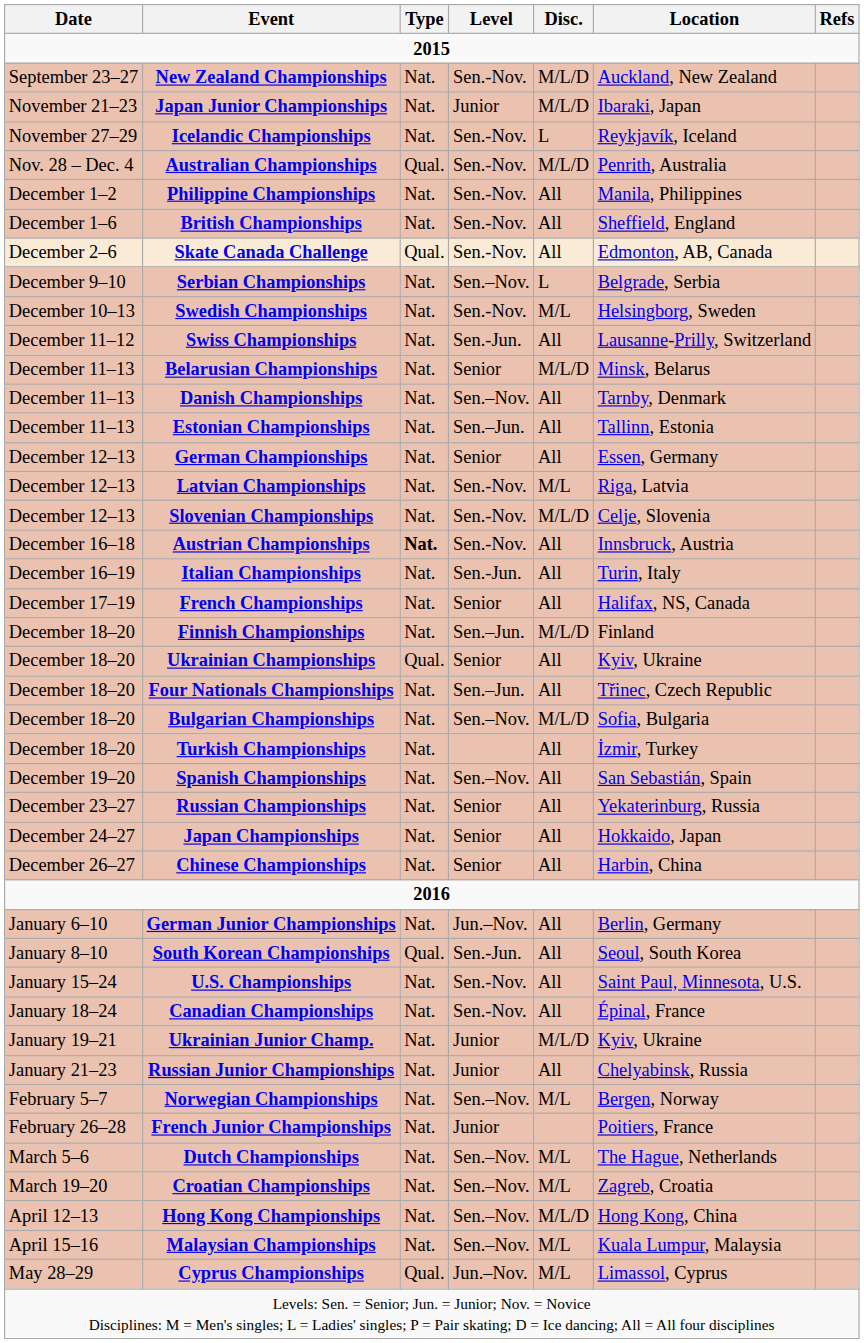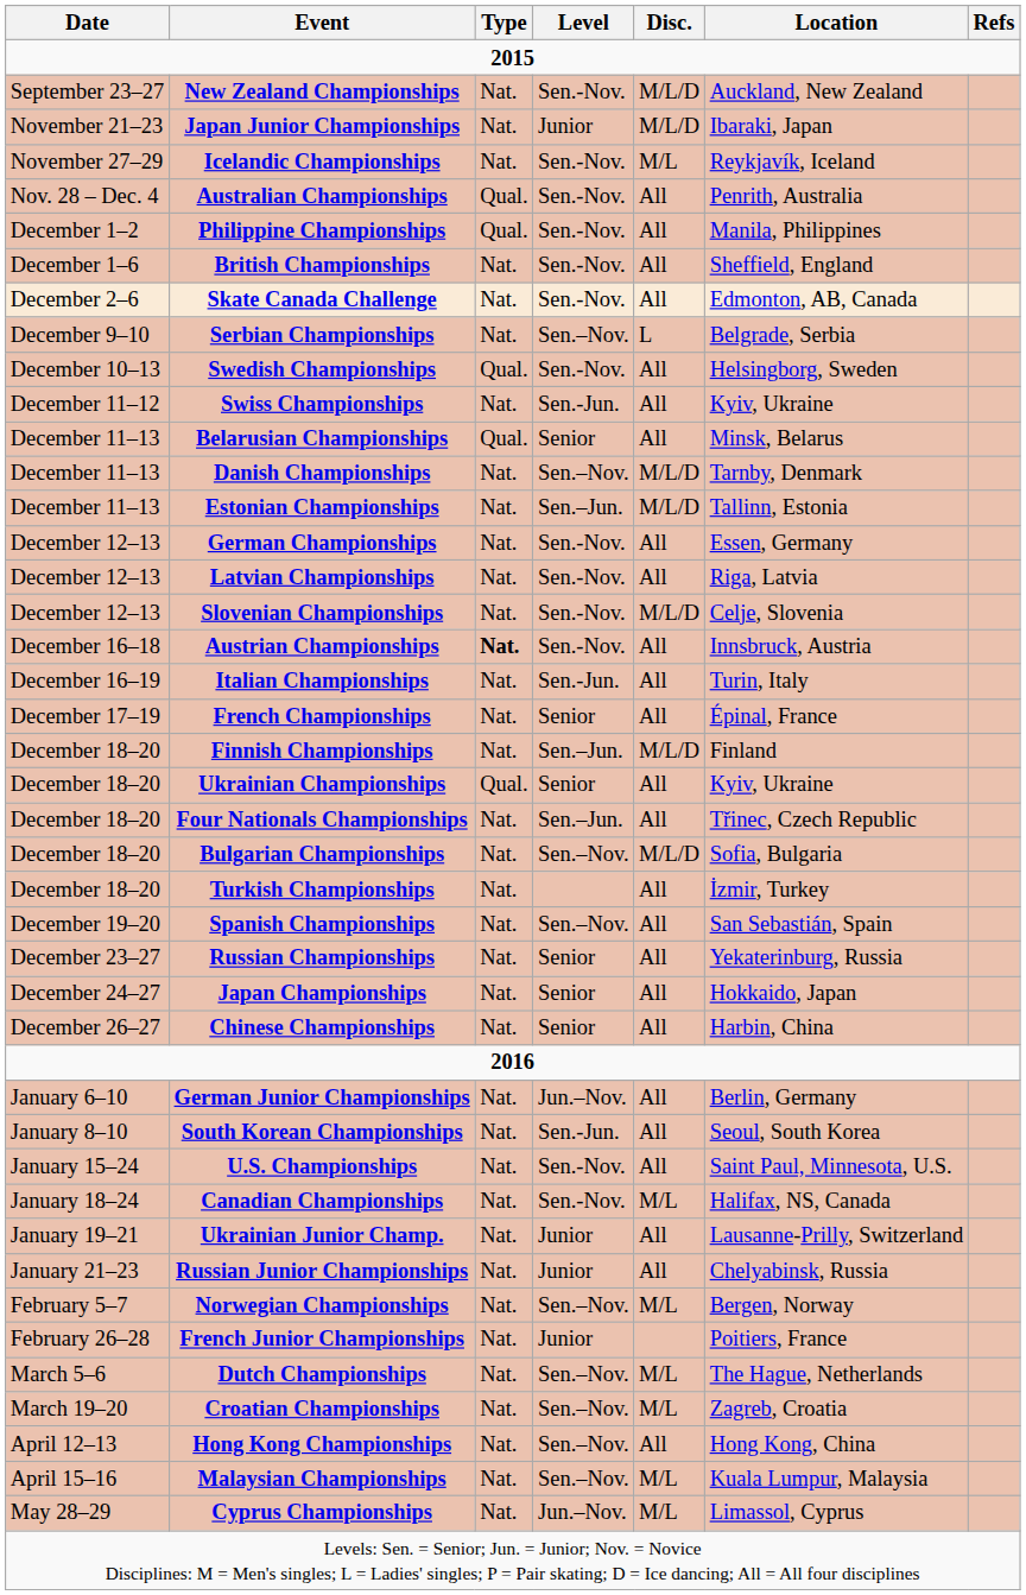Icelandic Championships | Disc.: L -> M/L
Australian Championships | Disc.: M/L/D -> All
Philippine Championships | Type: Nat. -> Qual.
Skate Canada Challenge | Type: Qual. -> Nat.
Swedish Championships | Type: Nat. -> Qual.
Swedish Championships | Disc.: M/L -> All
Swiss Championships | Location: Lausanne-Prilly, Switzerland -> Kyiv, Ukraine
Belarusian Championships | Type: Nat. -> Qual.
Belarusian Championships | Disc.: M/L/D -> All
Danish Championships | Disc.: All -> M/L/D
Estonian Championships | Disc.: All -> M/L/D
German Championships | Level: Senior -> Sen.-Nov.
Latvian Championships | Disc.: M/L -> All
French Championships | Location: Halifax, NS, Canada -> Épinal, France
South Korean Championships | Type: Qual. -> Nat.
Canadian Championships | Disc.: All -> M/L
Canadian Championships | Location: Épinal, France -> Halifax, NS, Canada
Ukrainian Junior Champ. | Disc.: M/L/D -> All
Ukrainian Junior Champ. | Location: Kyiv, Ukraine -> Lausanne-Prilly, Switzerland
Hong Kong Championships | Disc.: M/L/D -> All
Cyprus Championships | Type: Qual. -> Nat.
